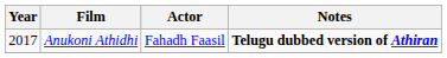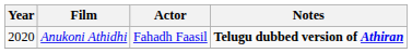Anukoni Athidhi | Year: 2017 -> 2020
